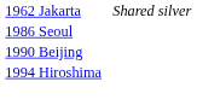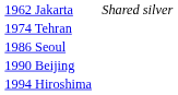+ row: 1974 Tehran
